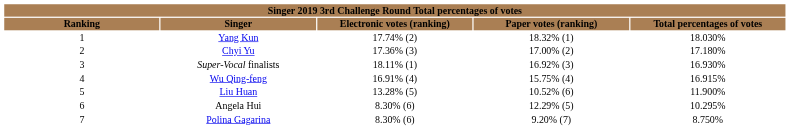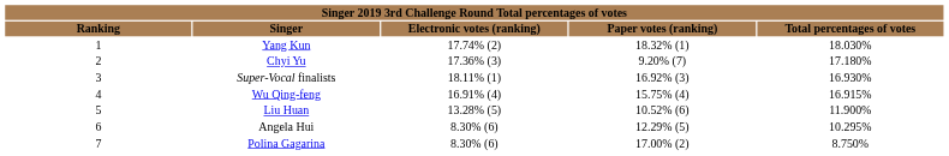Chyi Yu | column 4: 17.00% (2) -> 9.20% (7)
Polina Gagarina | column 4: 9.20% (7) -> 17.00% (2)
